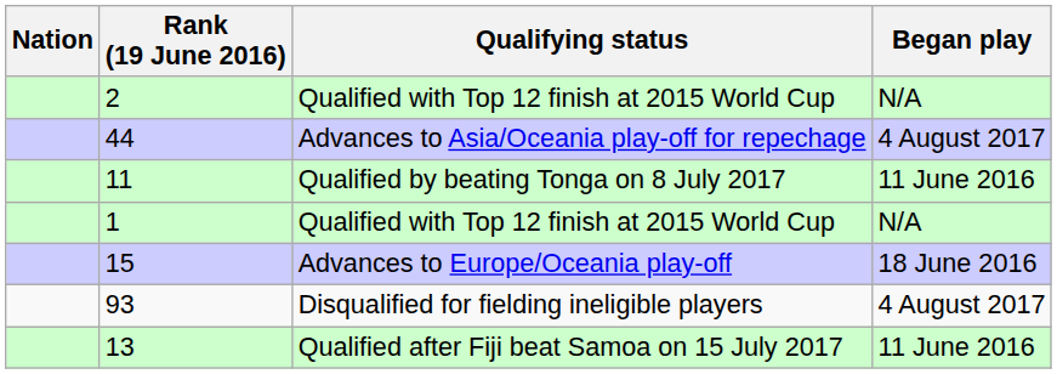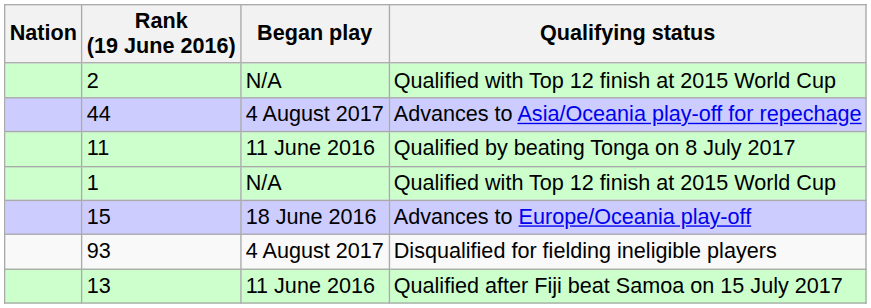columns swapped: Began play <-> Qualifying status
